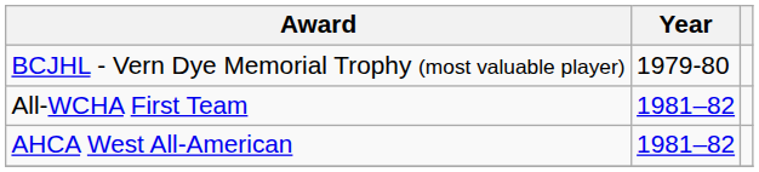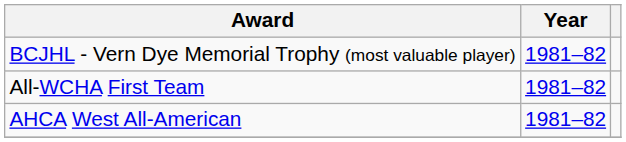BCJHL - Vern Dye Memorial Trophy (most valuable player) | Year: 1979-80 -> 1981–82
